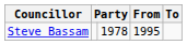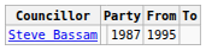Steve Bassam | column 3: 1978 -> 1987
